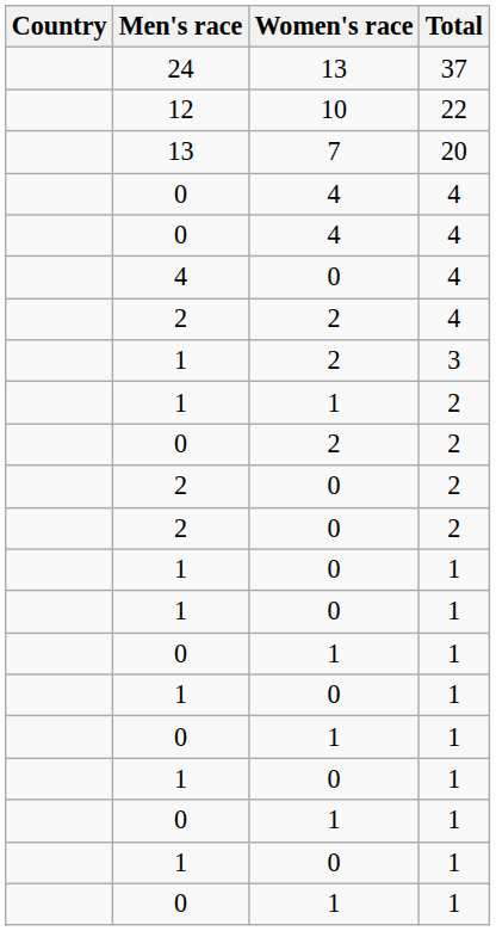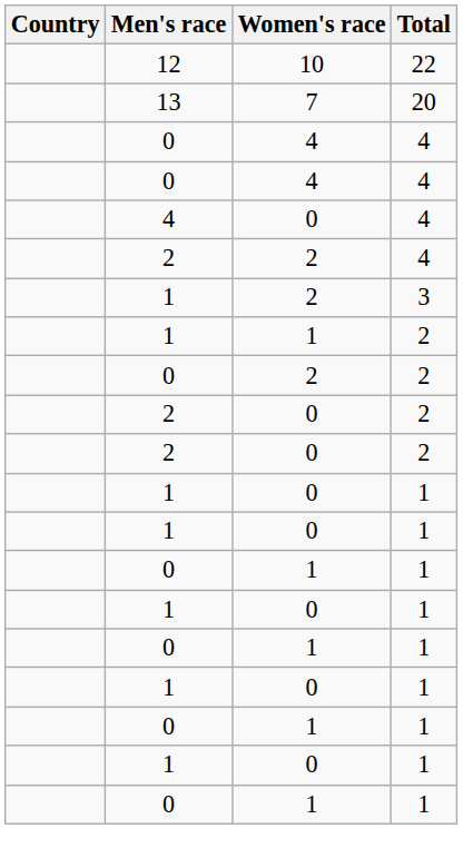- row: 24 | 13 | 37
